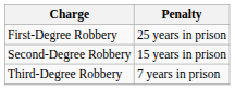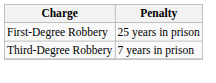- row: Second-Degree Robbery | 15 years in prison
